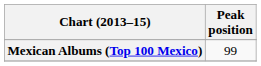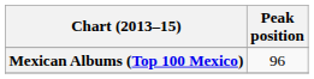Mexican Albums (Top 100 Mexico) | Peak position: 99 -> 96
